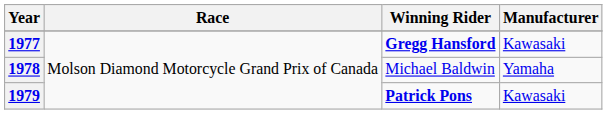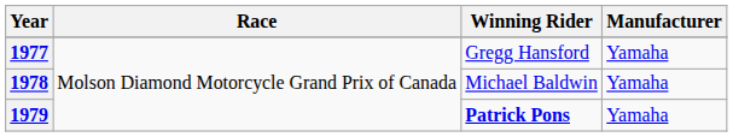1977 | Winning Rider: bold -> normal
1977 | Manufacturer: Kawasaki -> Yamaha
1979 | Manufacturer: Kawasaki -> Yamaha
